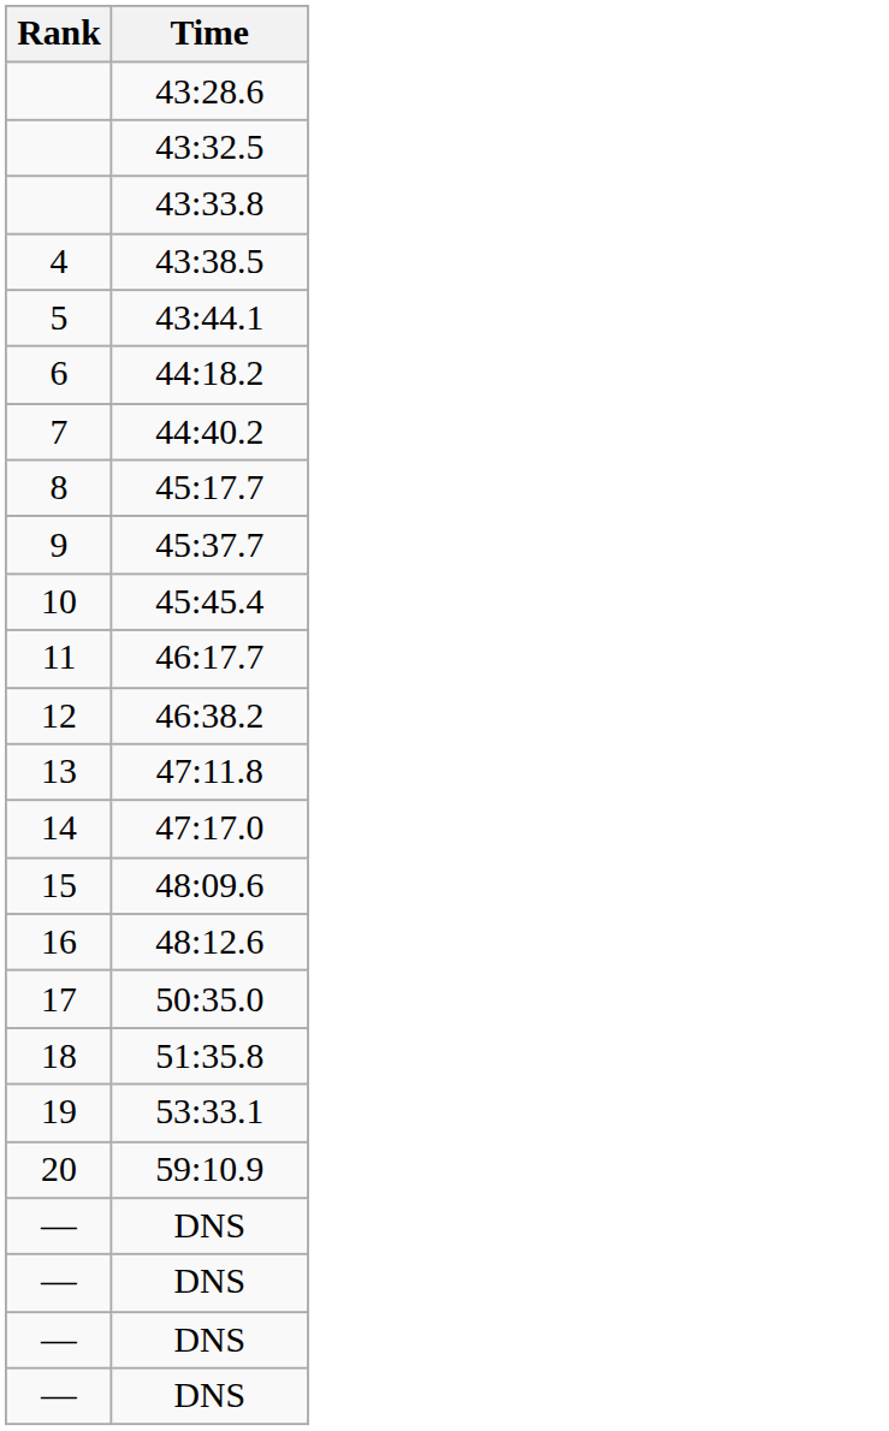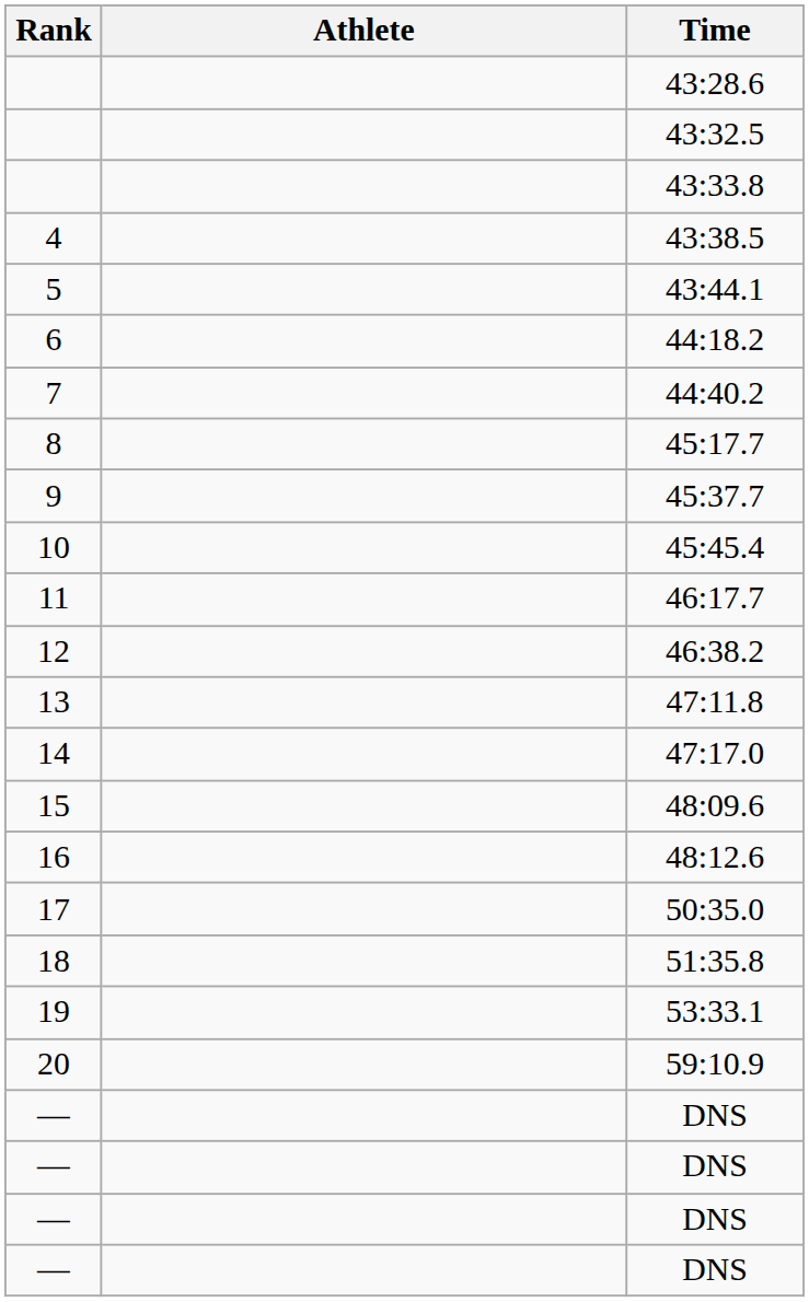+ column: Athlete
